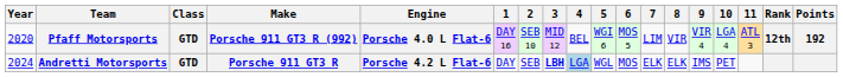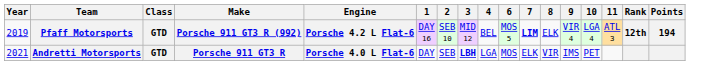- column: 5 | WGI 6 | WGL
Pfaff Motorsports | Year: 2020 -> 2019
Pfaff Motorsports | Engine: Porsche 4.0 L Flat-6 -> Porsche 4.2 L Flat-6
Pfaff Motorsports | 7: normal -> bold
Pfaff Motorsports | 8: VIR -> ELK
Pfaff Motorsports | Points: 192 -> 194
Andretti Motorsports | Year: 2024 -> 2021
Andretti Motorsports | Engine: Porsche 4.2 L Flat-6 -> Porsche 4.0 L Flat-6
Andretti Motorsports | 4: lightblue background -> no background
Andretti Motorsports | 8: ELK -> VIR
